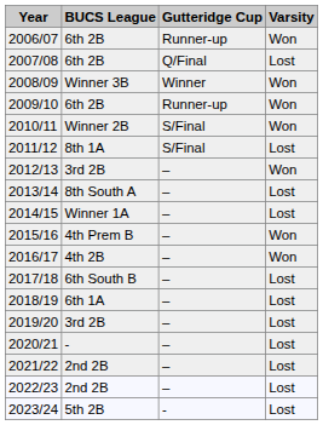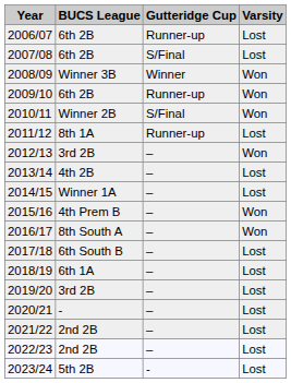2006/07 | Varsity: Won -> Lost
2007/08 | Gutteridge Cup: Q/Final -> S/Final
2011/12 | Gutteridge Cup: S/Final -> Runner-up
2013/14 | BUCS League: 8th South A -> 4th 2B
2016/17 | BUCS League: 4th 2B -> 8th South A
